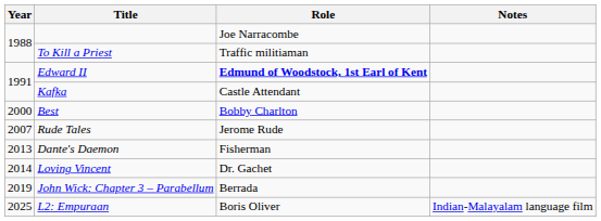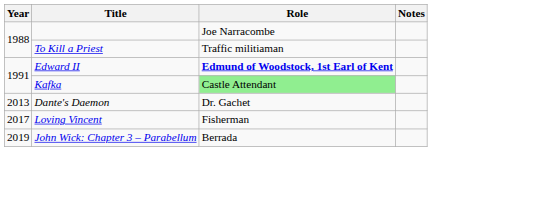Kafka | Role: no background -> lightgreen background
- row: 2000 | Best | Bobby Charlton
- row: 2007 | Rude Tales | Jerome Rude
Dante's Daemon | Role: Fisherman -> Dr. Gachet
Loving Vincent | Year: 2014 -> 2017
Loving Vincent | Role: Dr. Gachet -> Fisherman
- row: 2025 | L2: Empuraan | Boris Oliver | Indian-Malayalam language film
